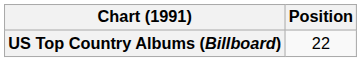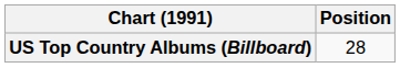US Top Country Albums (Billboard) | Position: 22 -> 28
